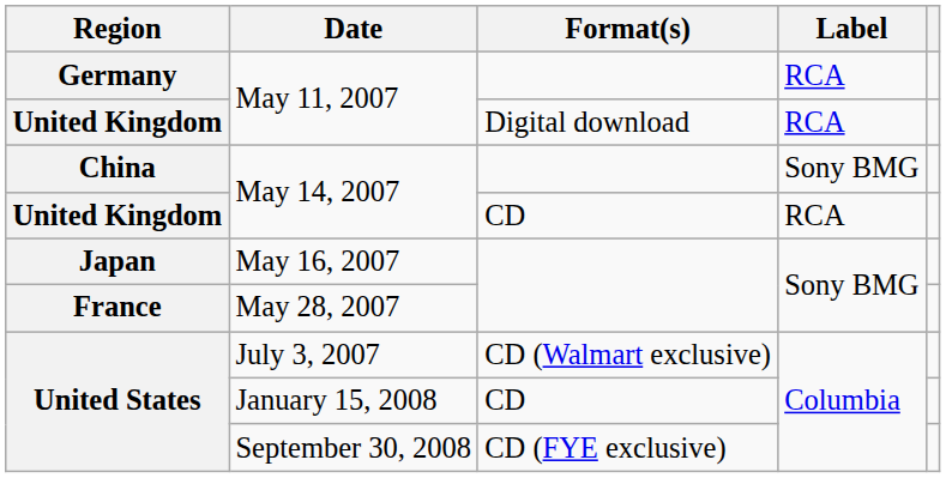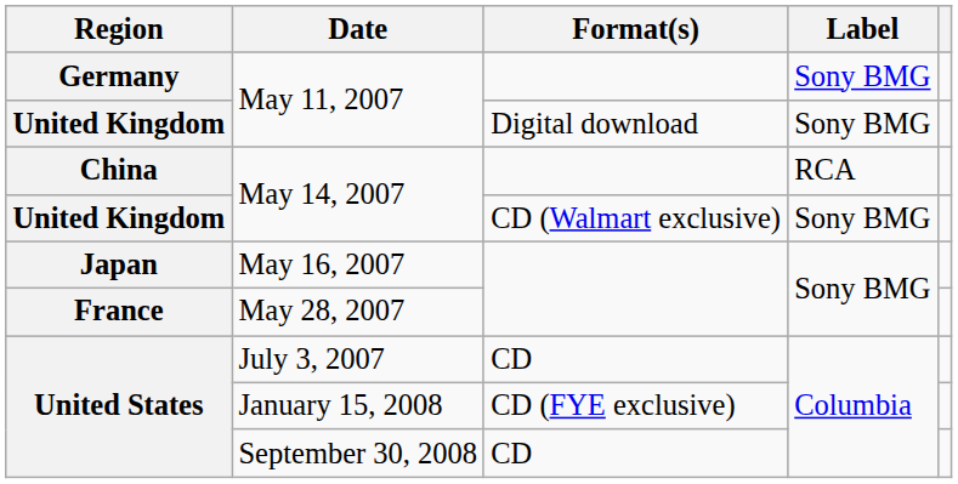Germany / May 11, 2007 | Label: RCA -> Sony BMG
United Kingdom / May 11, 2007 | Label: RCA -> Sony BMG
China / May 14, 2007 | Label: Sony BMG -> RCA
United Kingdom / May 14, 2007 | Format(s): CD -> CD (Walmart exclusive)
United Kingdom / May 14, 2007 | Label: RCA -> Sony BMG
July 3, 2007 | Format(s): CD (Walmart exclusive) -> CD
January 15, 2008 | Format(s): CD -> CD (FYE exclusive)
September 30, 2008 | Format(s): CD (FYE exclusive) -> CD
